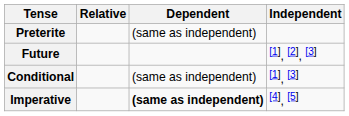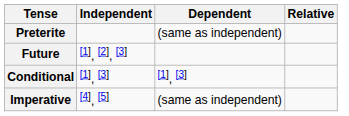columns swapped: Independent <-> Relative
Conditional | Dependent: (same as independent) -> [1], [3]
Imperative | Dependent: bold -> normal
